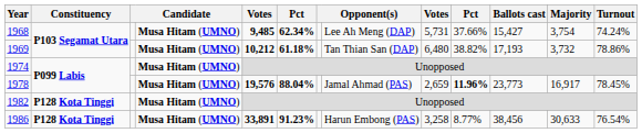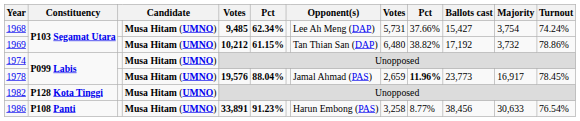1969 | column 6: 61.18% -> 61.15%
1969 | Ballots cast: 17,193 -> 17,192
1986 | Constituency: P128 Kota Tinggi -> P108 Panti
